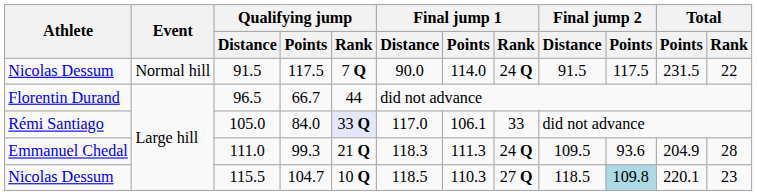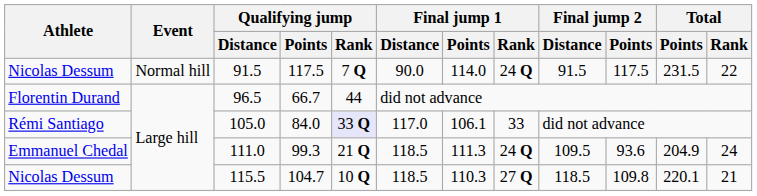111.0 | Final jump 1 / Distance: 118.3 -> 118.5
111.0 | Total / Rank: 28 -> 24
115.5 | Final jump 2 / Points: lightblue background -> no background
115.5 | Total / Rank: 23 -> 21
